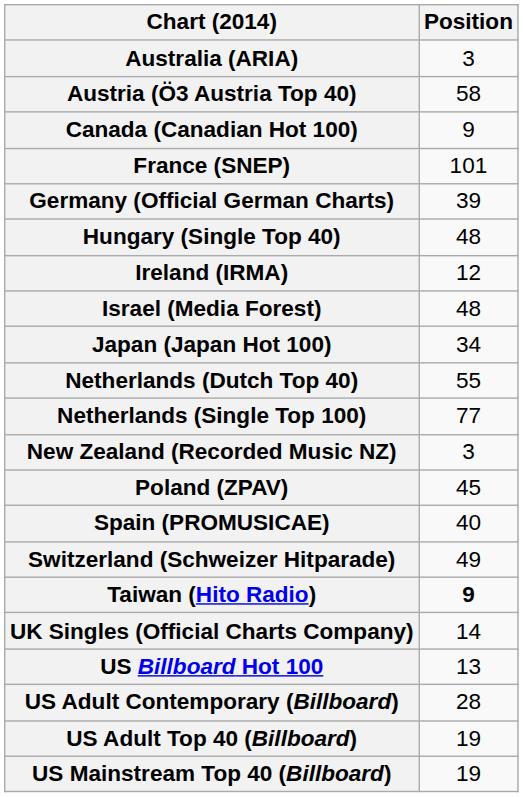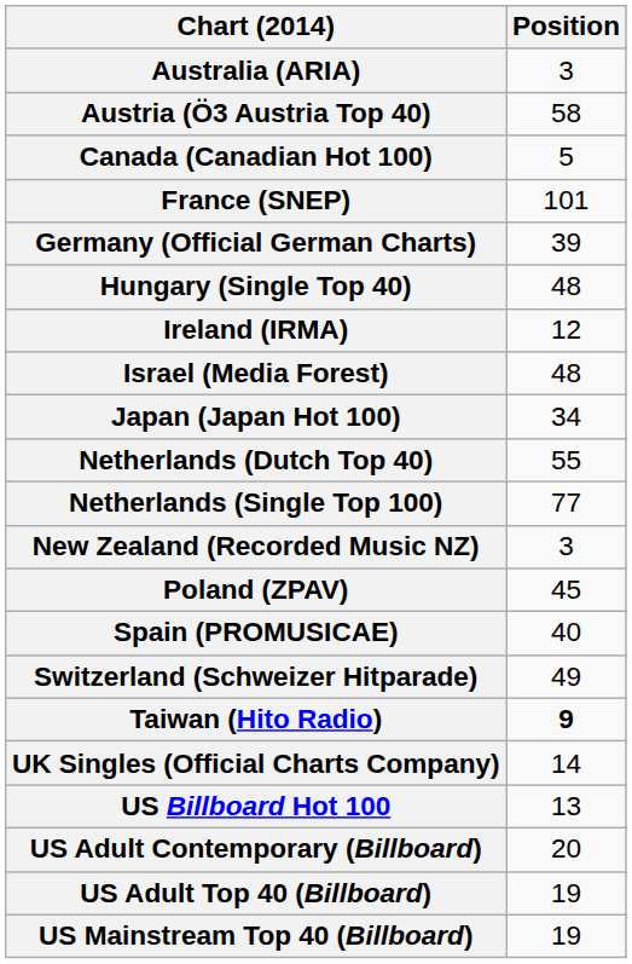Canada (Canadian Hot 100) | Position: 9 -> 5
US Adult Contemporary (Billboard) | Position: 28 -> 20
